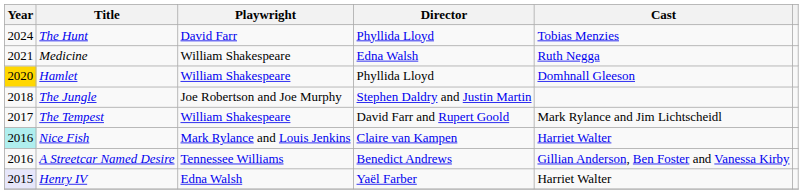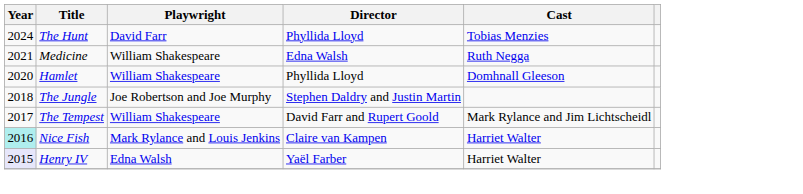Hamlet | Year: gold background -> no background
- row: 2016 | A Streetcar Named Desire | Tennessee Williams | Benedict Andrews | Gillian Anderson, Ben Foster and Vanessa Kirby
